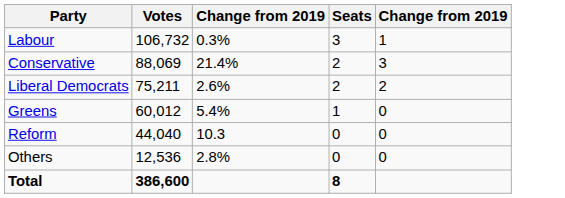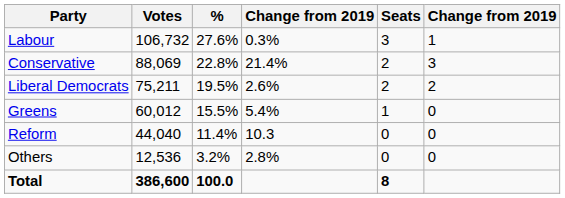+ column: % | 27.6% | 22.8% | 19.5% | 15.5% | 11.4% | 3.2% | 100.0
